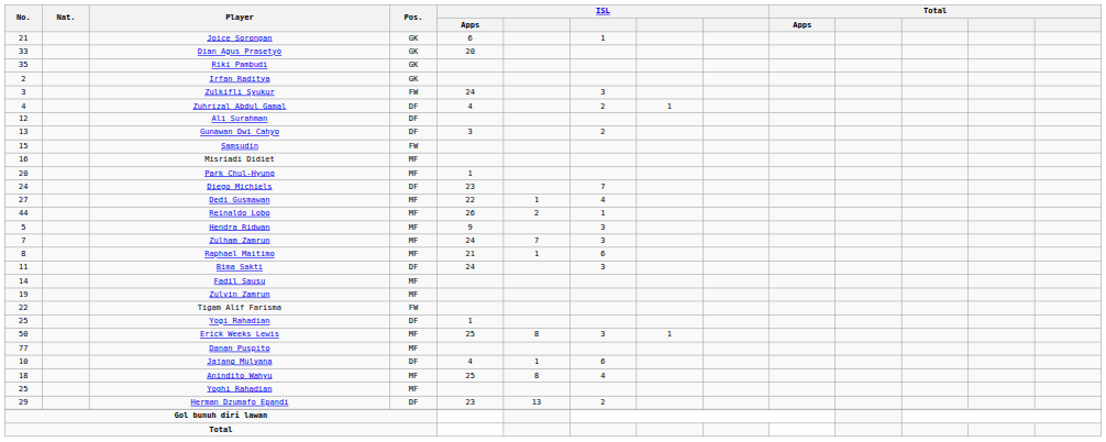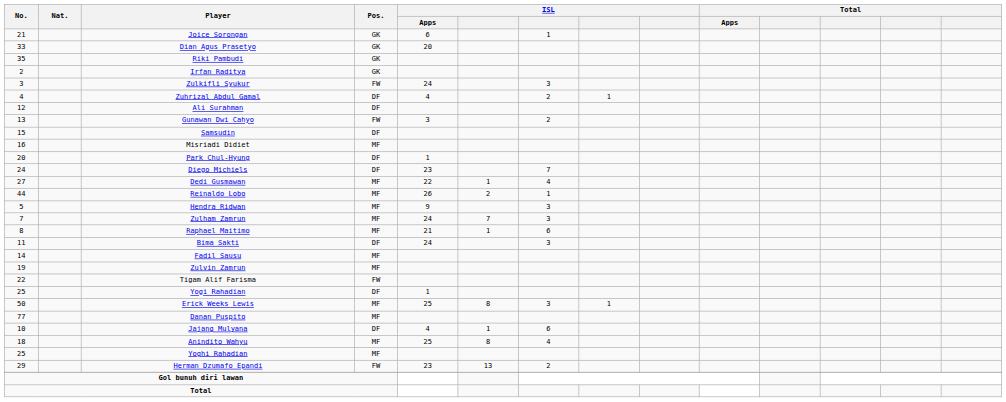Gunawan Dwi Cahyo | Pos.: DF -> FW
Samsudin | Pos.: FW -> DF
Park Chul-Hyung | Pos.: MF -> DF
Herman Dzumafo Epandi | Pos.: DF -> FW
